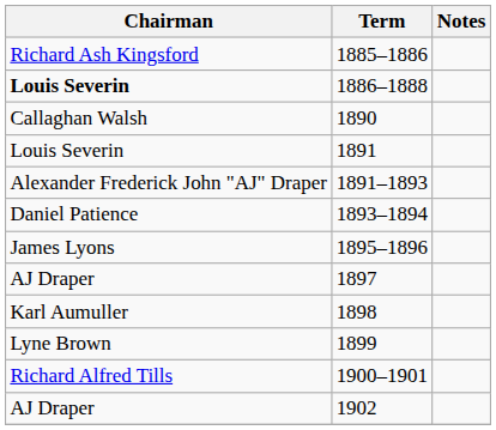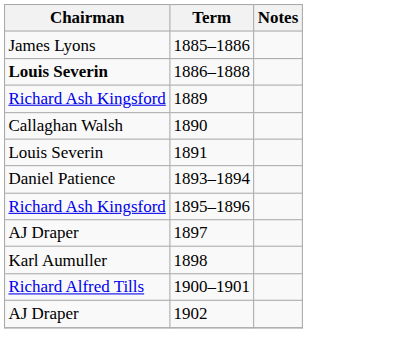1885–1886 | Chairman: Richard Ash Kingsford -> James Lyons
+ row: Richard Ash Kingsford | 1889
- row: Alexander Frederick John "AJ" Draper | 1891–1893
1895–1896 | Chairman: James Lyons -> Richard Ash Kingsford
- row: Lyne Brown | 1899
